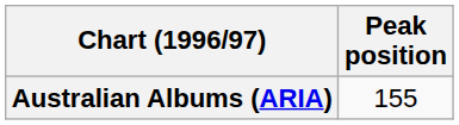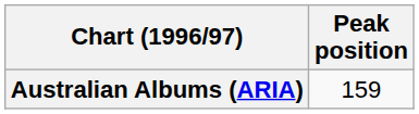Australian Albums (ARIA) | Peak position: 155 -> 159
